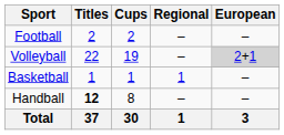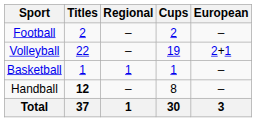columns swapped: Cups <-> Regional
Volleyball | European: lightgrey background -> no background
